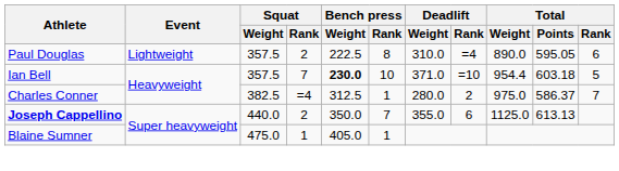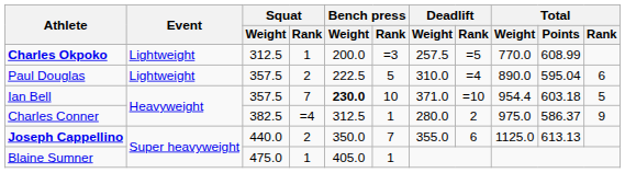+ row: Charles Okpoko | Lightweight | 312.5 | 1 | 200.0 | =3 | 257.5 | =5 | 770.0 | 608.99
Paul Douglas | Bench press / Rank: 8 -> 5
Paul Douglas | Total / Points: 595.05 -> 595.04
Charles Conner | Total / Rank: 7 -> 9
